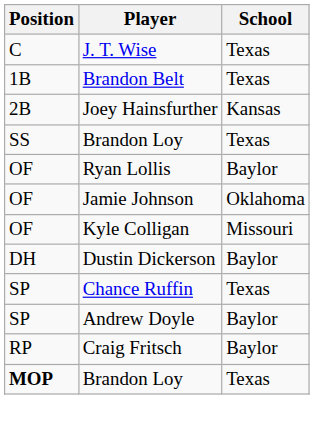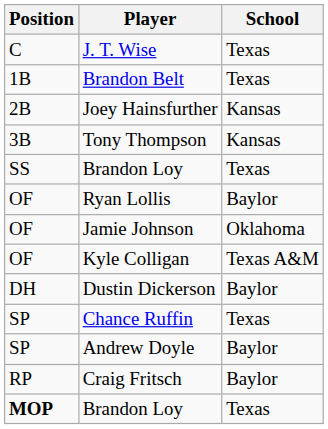+ row: 3B | Tony Thompson | Kansas
Kyle Colligan | School: Missouri -> Texas A&M
